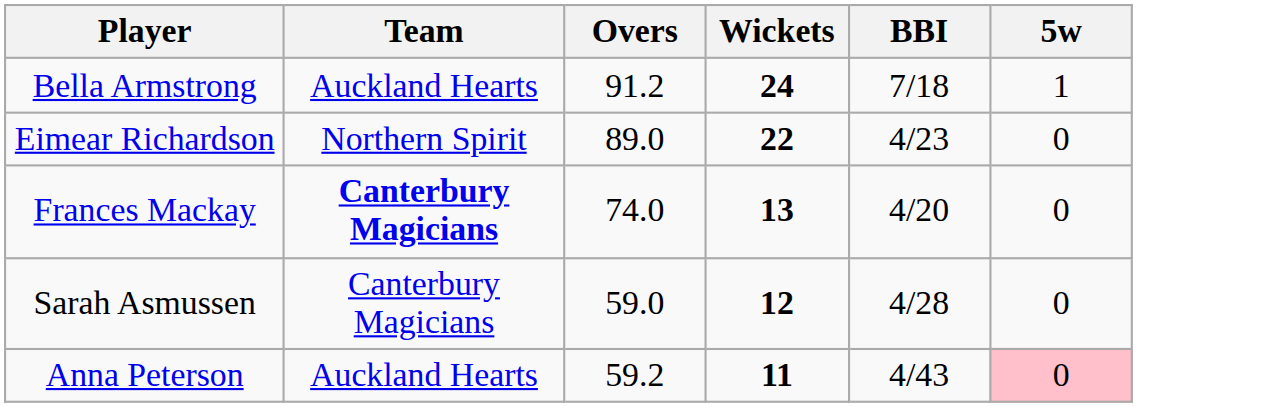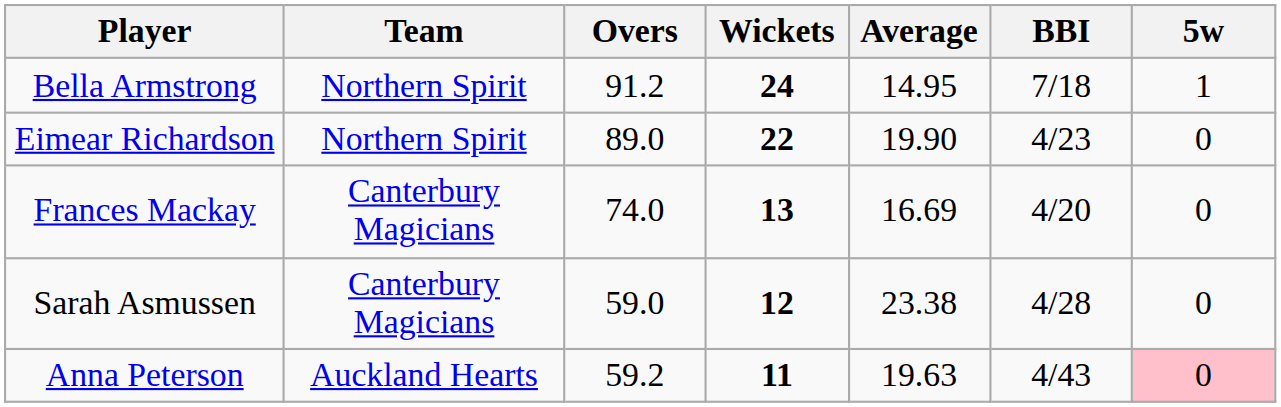+ column: Average | 14.95 | 19.90 | 16.69 | 23.38 | 19.63
Bella Armstrong | Team: Auckland Hearts -> Northern Spirit
Frances Mackay | Team: bold -> normal
